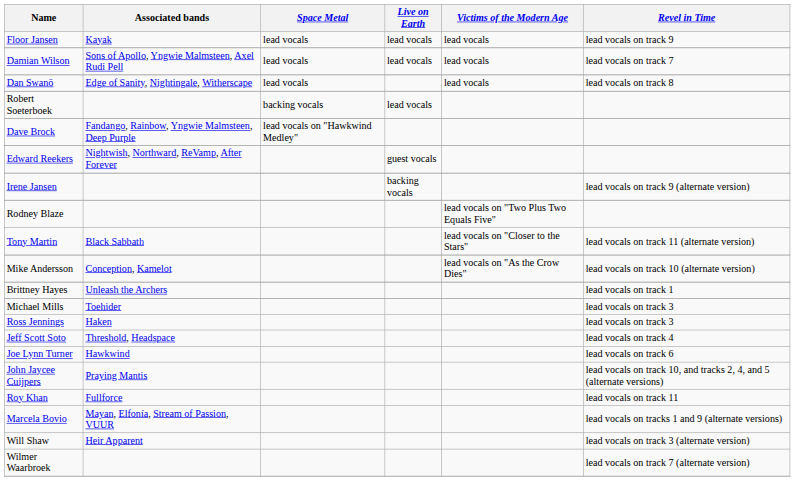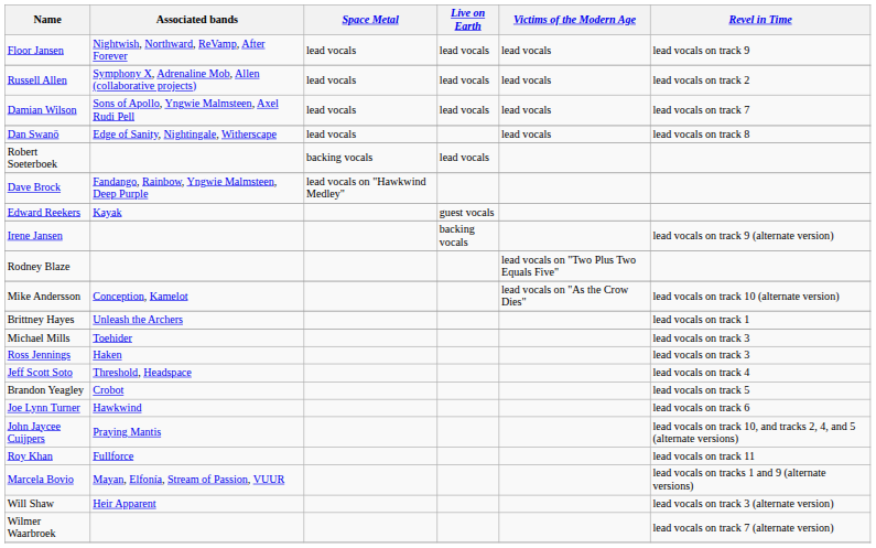Floor Jansen | Associated bands: Kayak -> Nightwish, Northward, ReVamp, After Forever
+ row: Russell Allen | Symphony X, Adrenaline Mob, Allen (collaborative projects) | lead vocals | lead vocals | lead vocals | lead vocals on track 2
Edward Reekers | Associated bands: Nightwish, Northward, ReVamp, After Forever -> Kayak
- row: Tony Martin | Black Sabbath | lead vocals on "Closer to the Stars" | lead vocals on track 11 (alternate version)
+ row: Brandon Yeagley | Crobot | lead vocals on track 5
